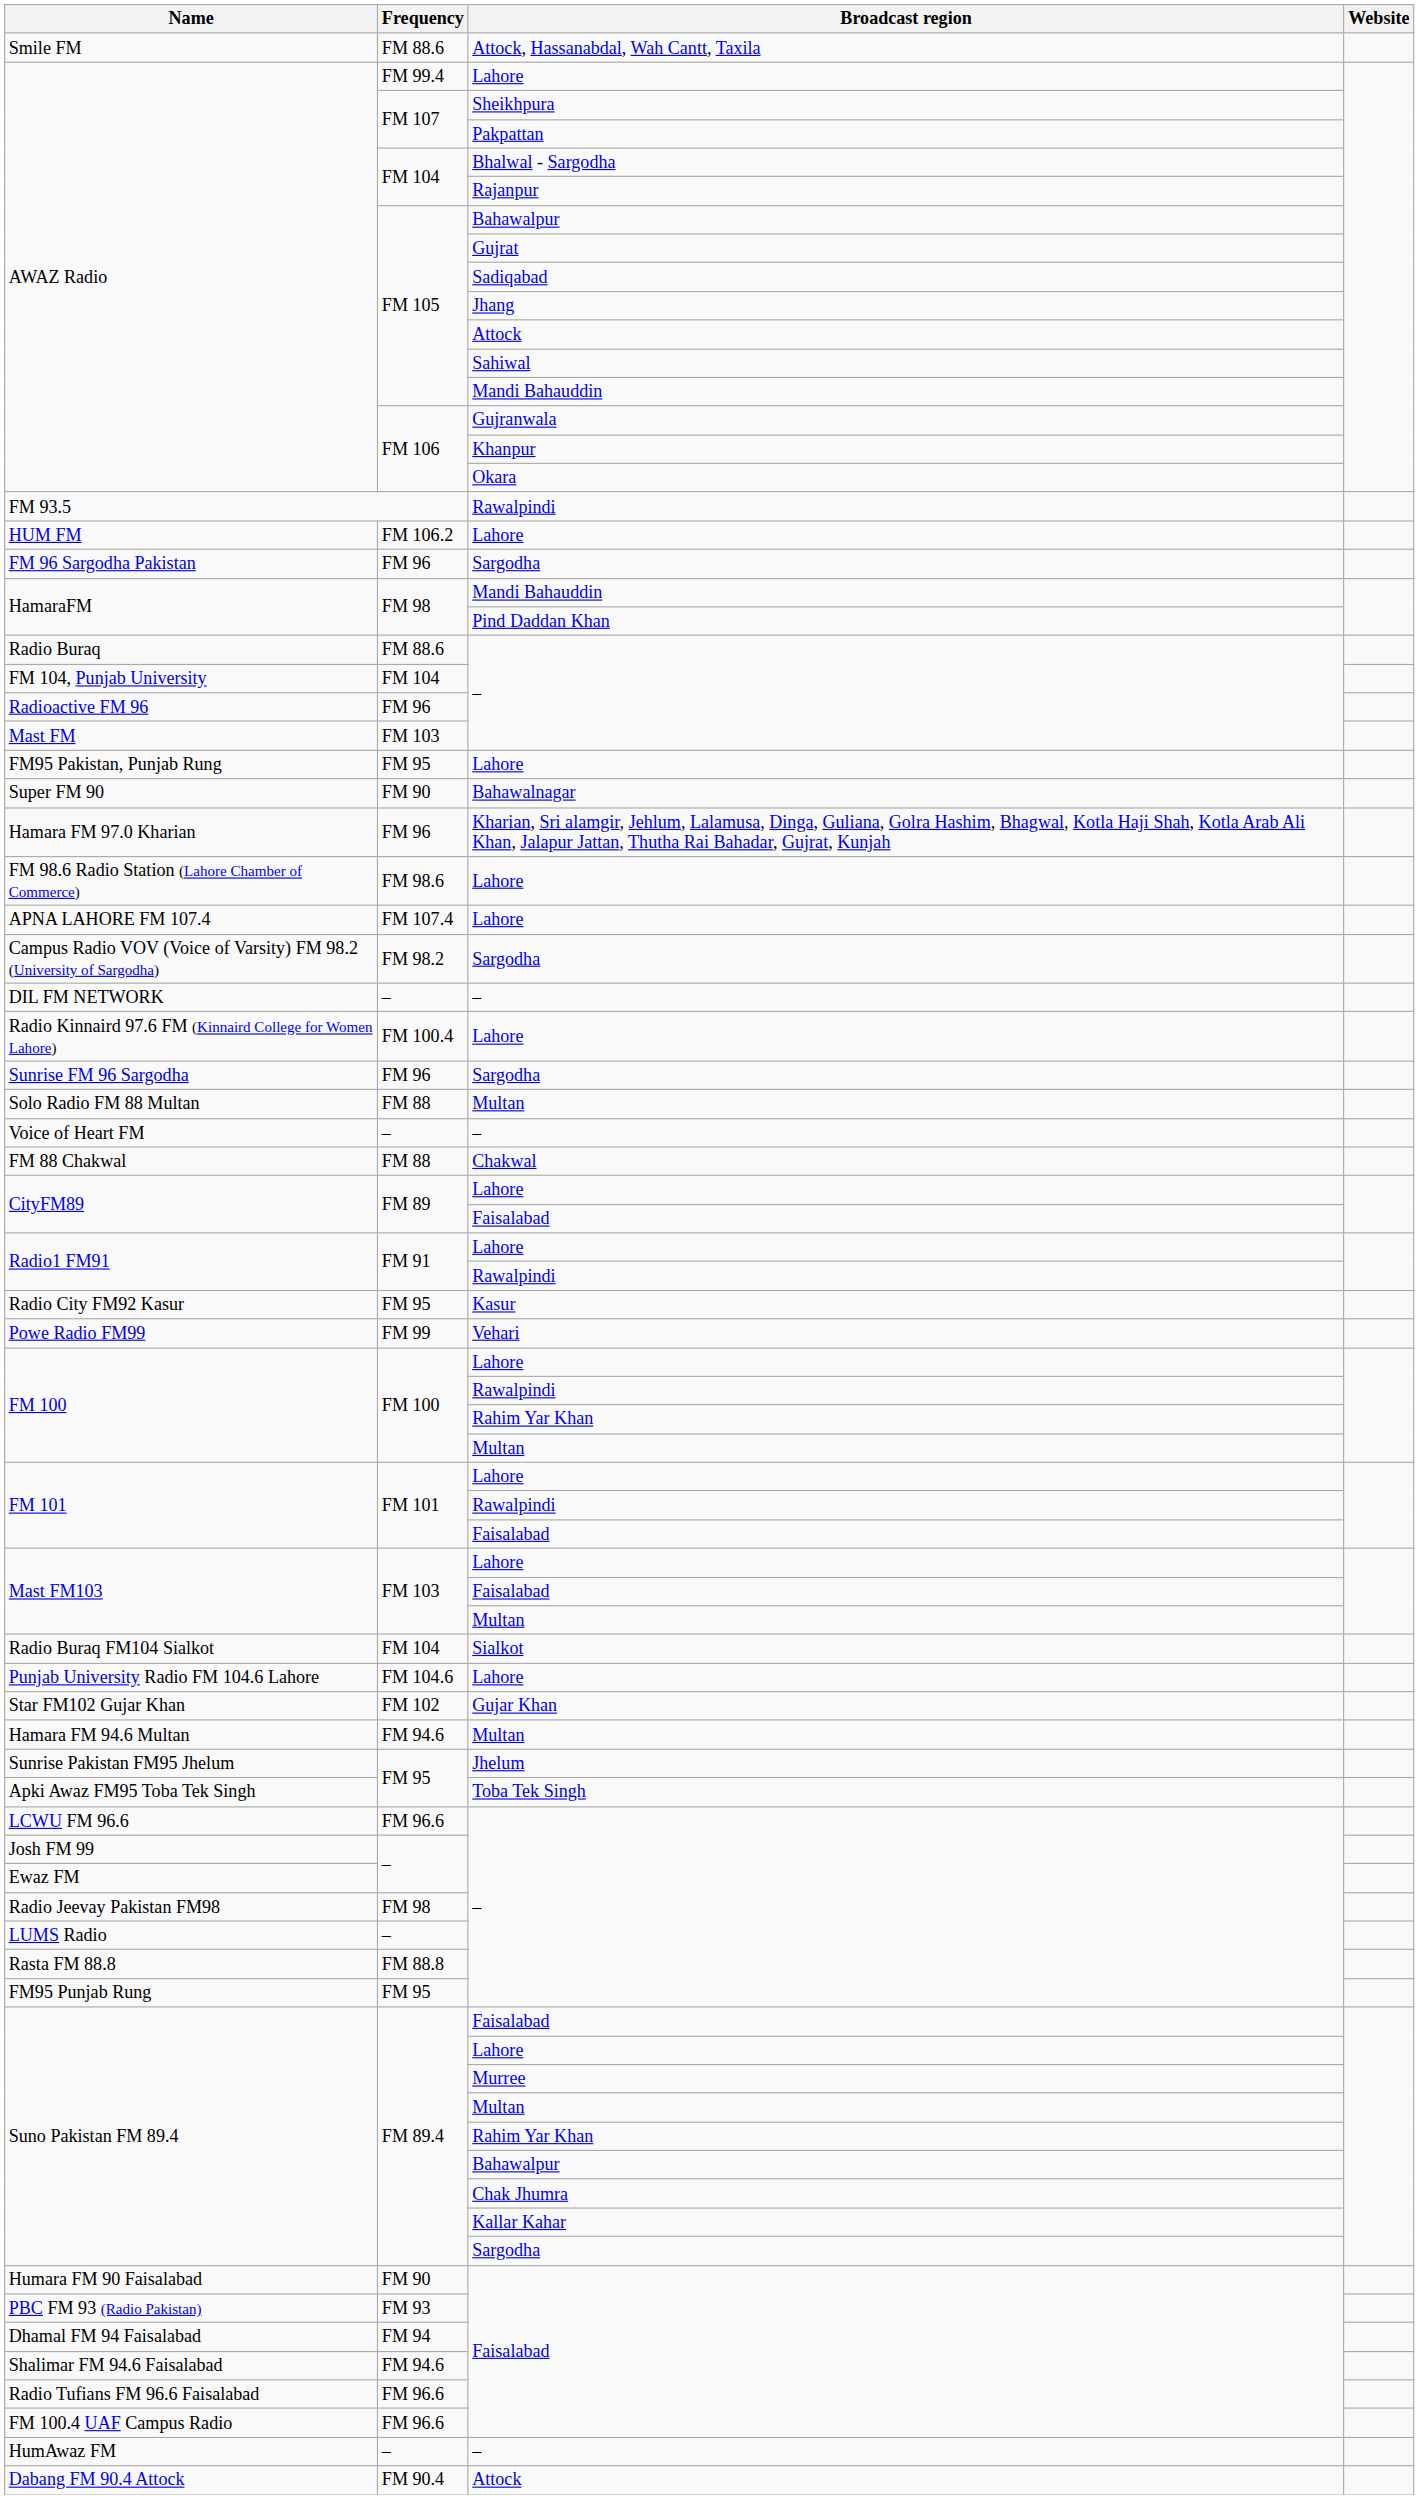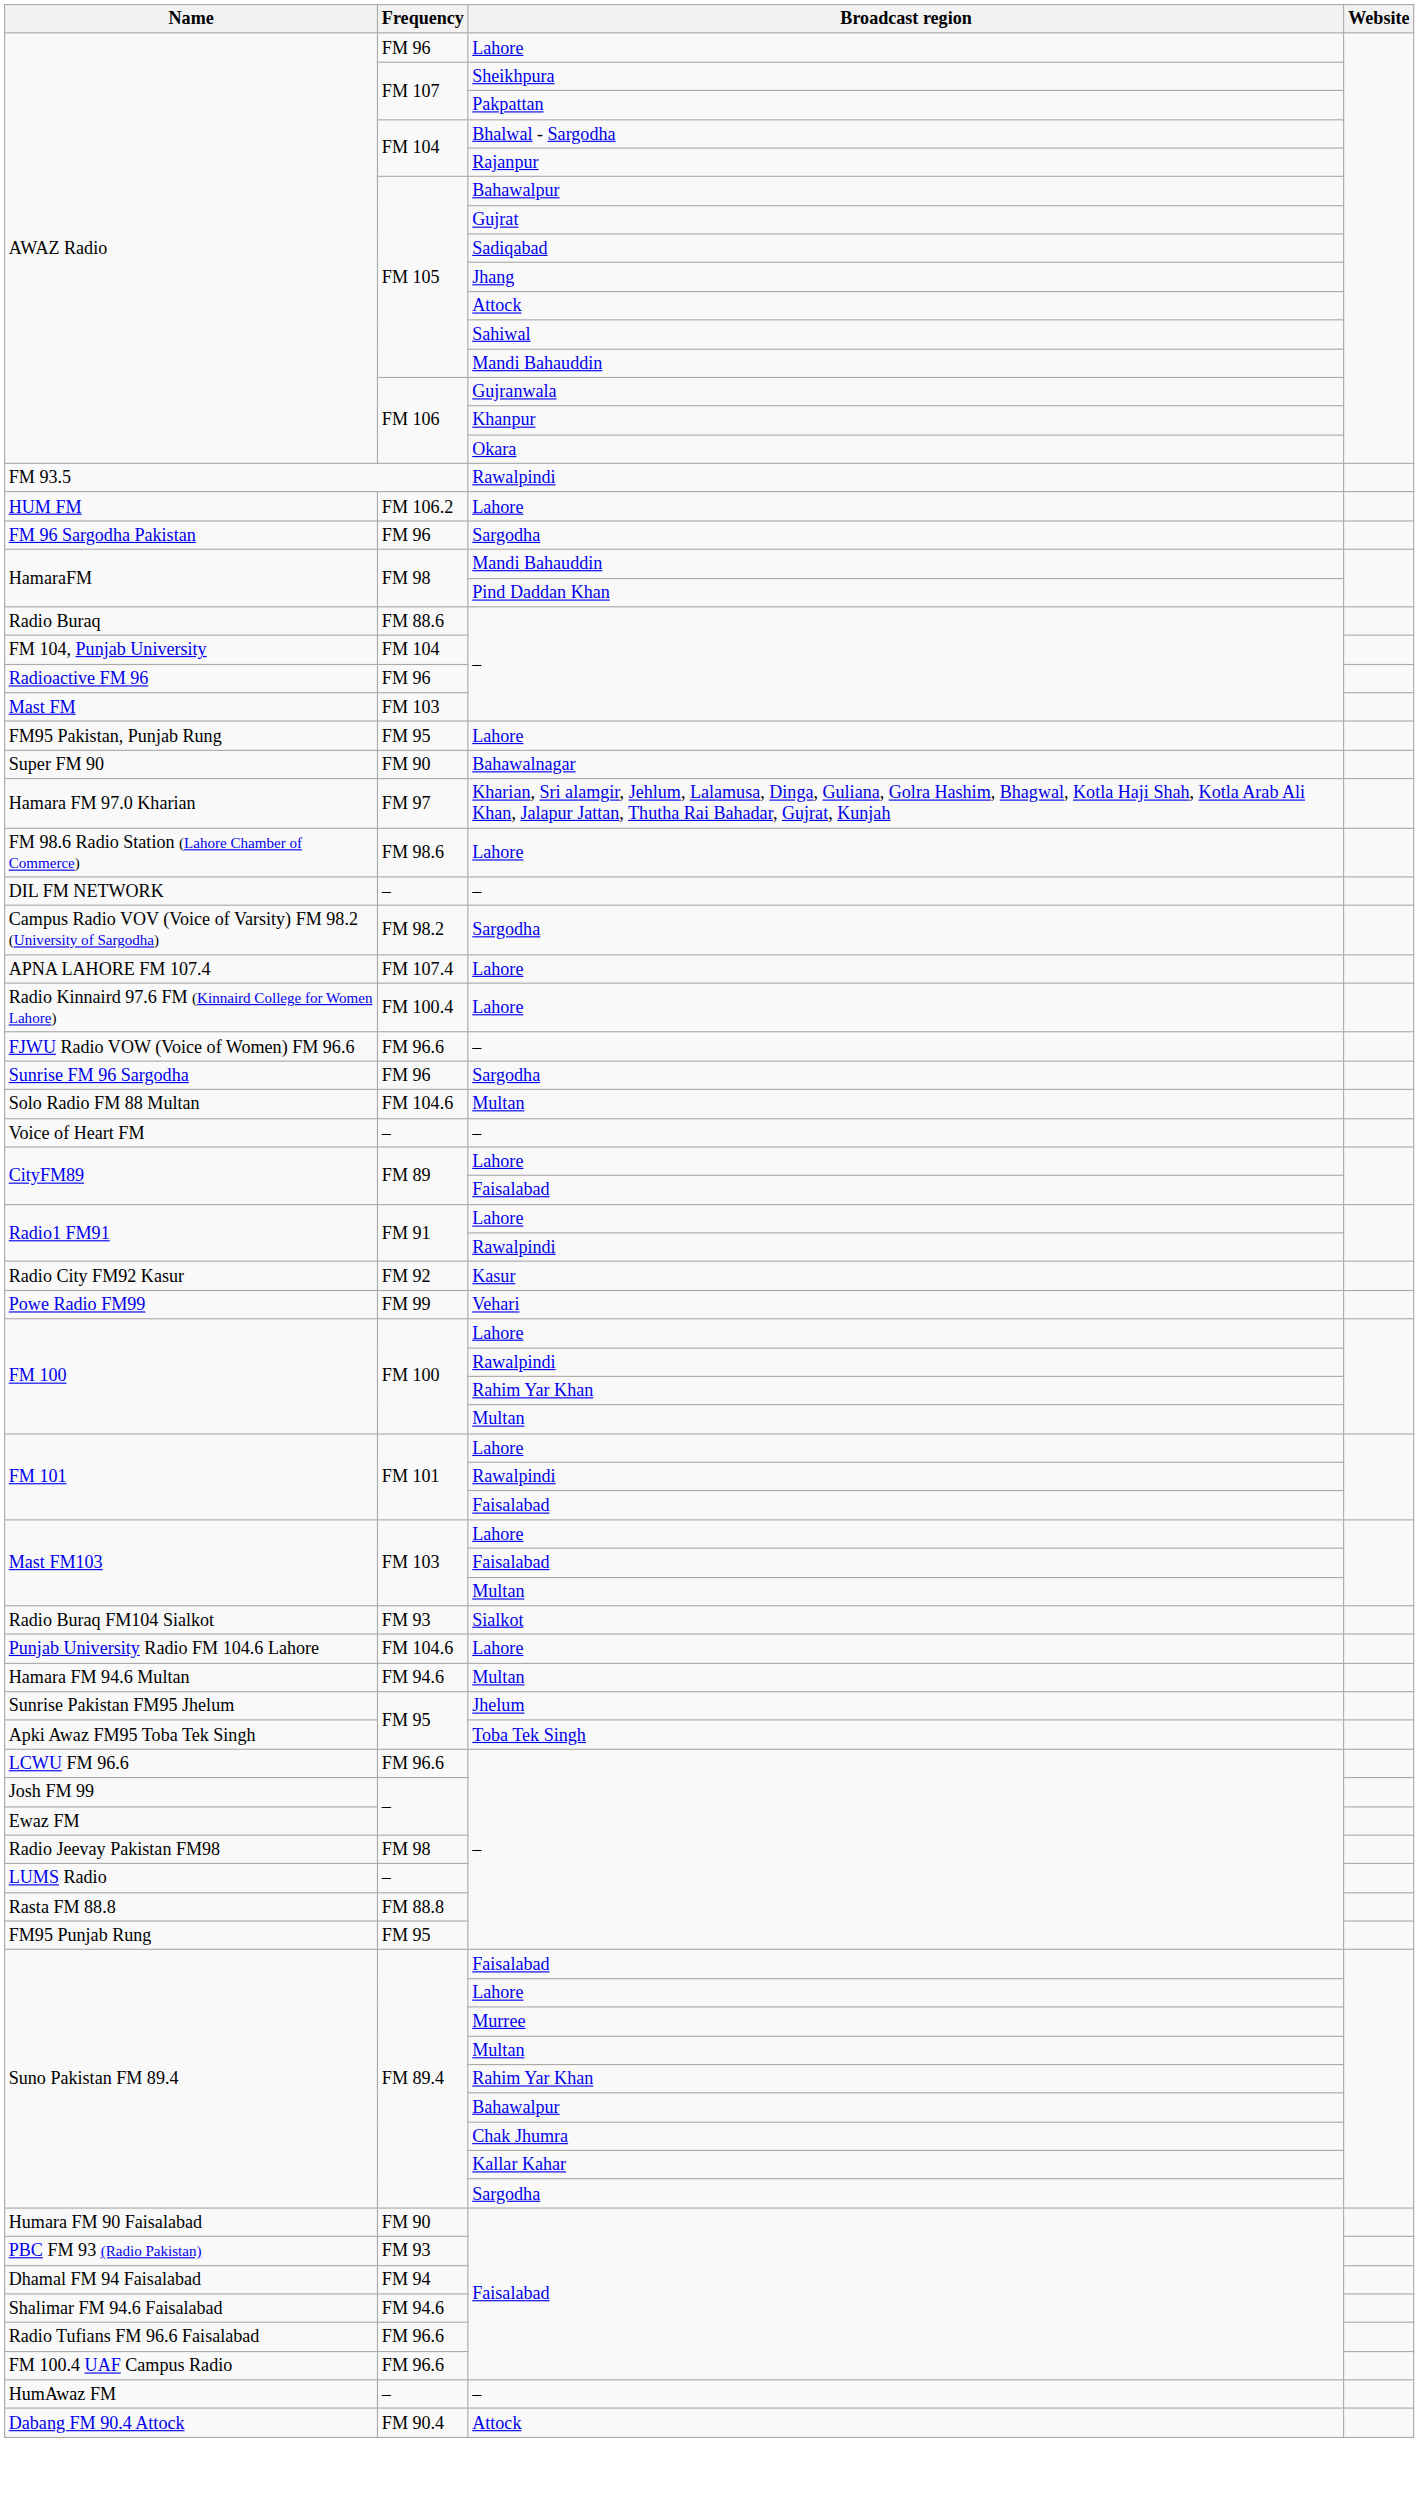- row: Smile FM | FM 88.6 | Attock, Hassanabdal, Wah Cantt, Taxila
AWAZ Radio / Lahore | Frequency: FM 99.4 -> FM 96
Hamara FM 97.0 Kharian | Frequency: FM 96 -> FM 97
rows swapped: APNA LAHORE FM 107.4 <-> DIL FM NETWORK
+ row: FJWU Radio VOW (Voice of Women) FM 96.6 | FM 96.6 | –
Solo Radio FM 88 Multan | Frequency: FM 88 -> FM 104.6
- row: FM 88 Chakwal | FM 88 | Chakwal
Radio City FM92 Kasur | Frequency: FM 95 -> FM 92
Radio Buraq FM104 Sialkot | Frequency: FM 104 -> FM 93
- row: Star FM102 Gujar Khan | FM 102 | Gujar Khan
